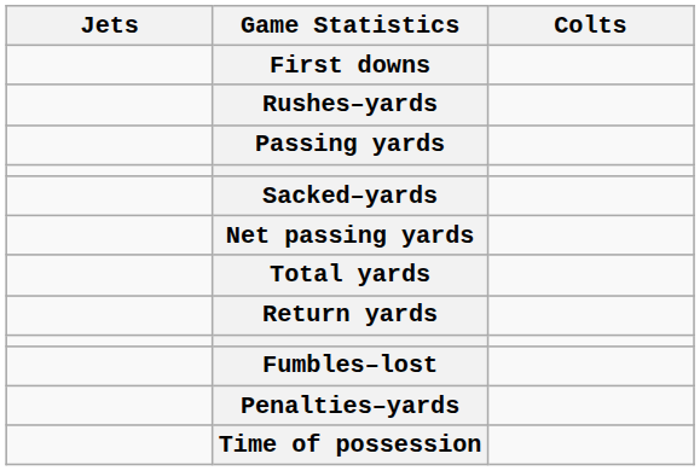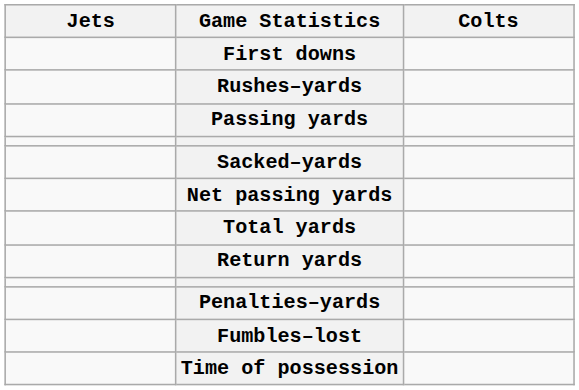rows swapped: Fumbles–lost <-> Penalties–yards
